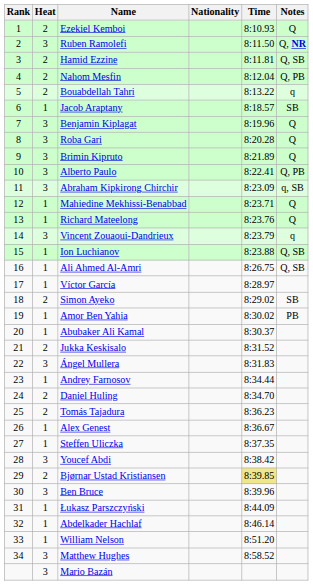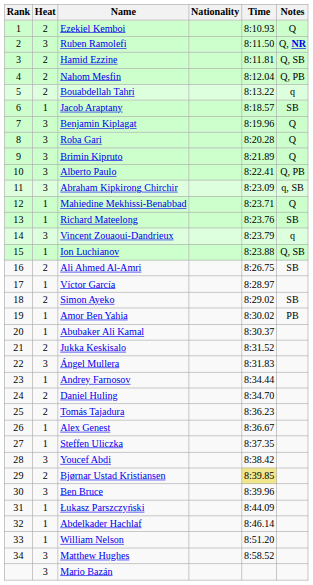Richard Mateelong | Notes: Q -> SB
Ali Ahmed Al-Amri | Heat: 1 -> 2
Ali Ahmed Al-Amri | Notes: Q, SB -> SB
